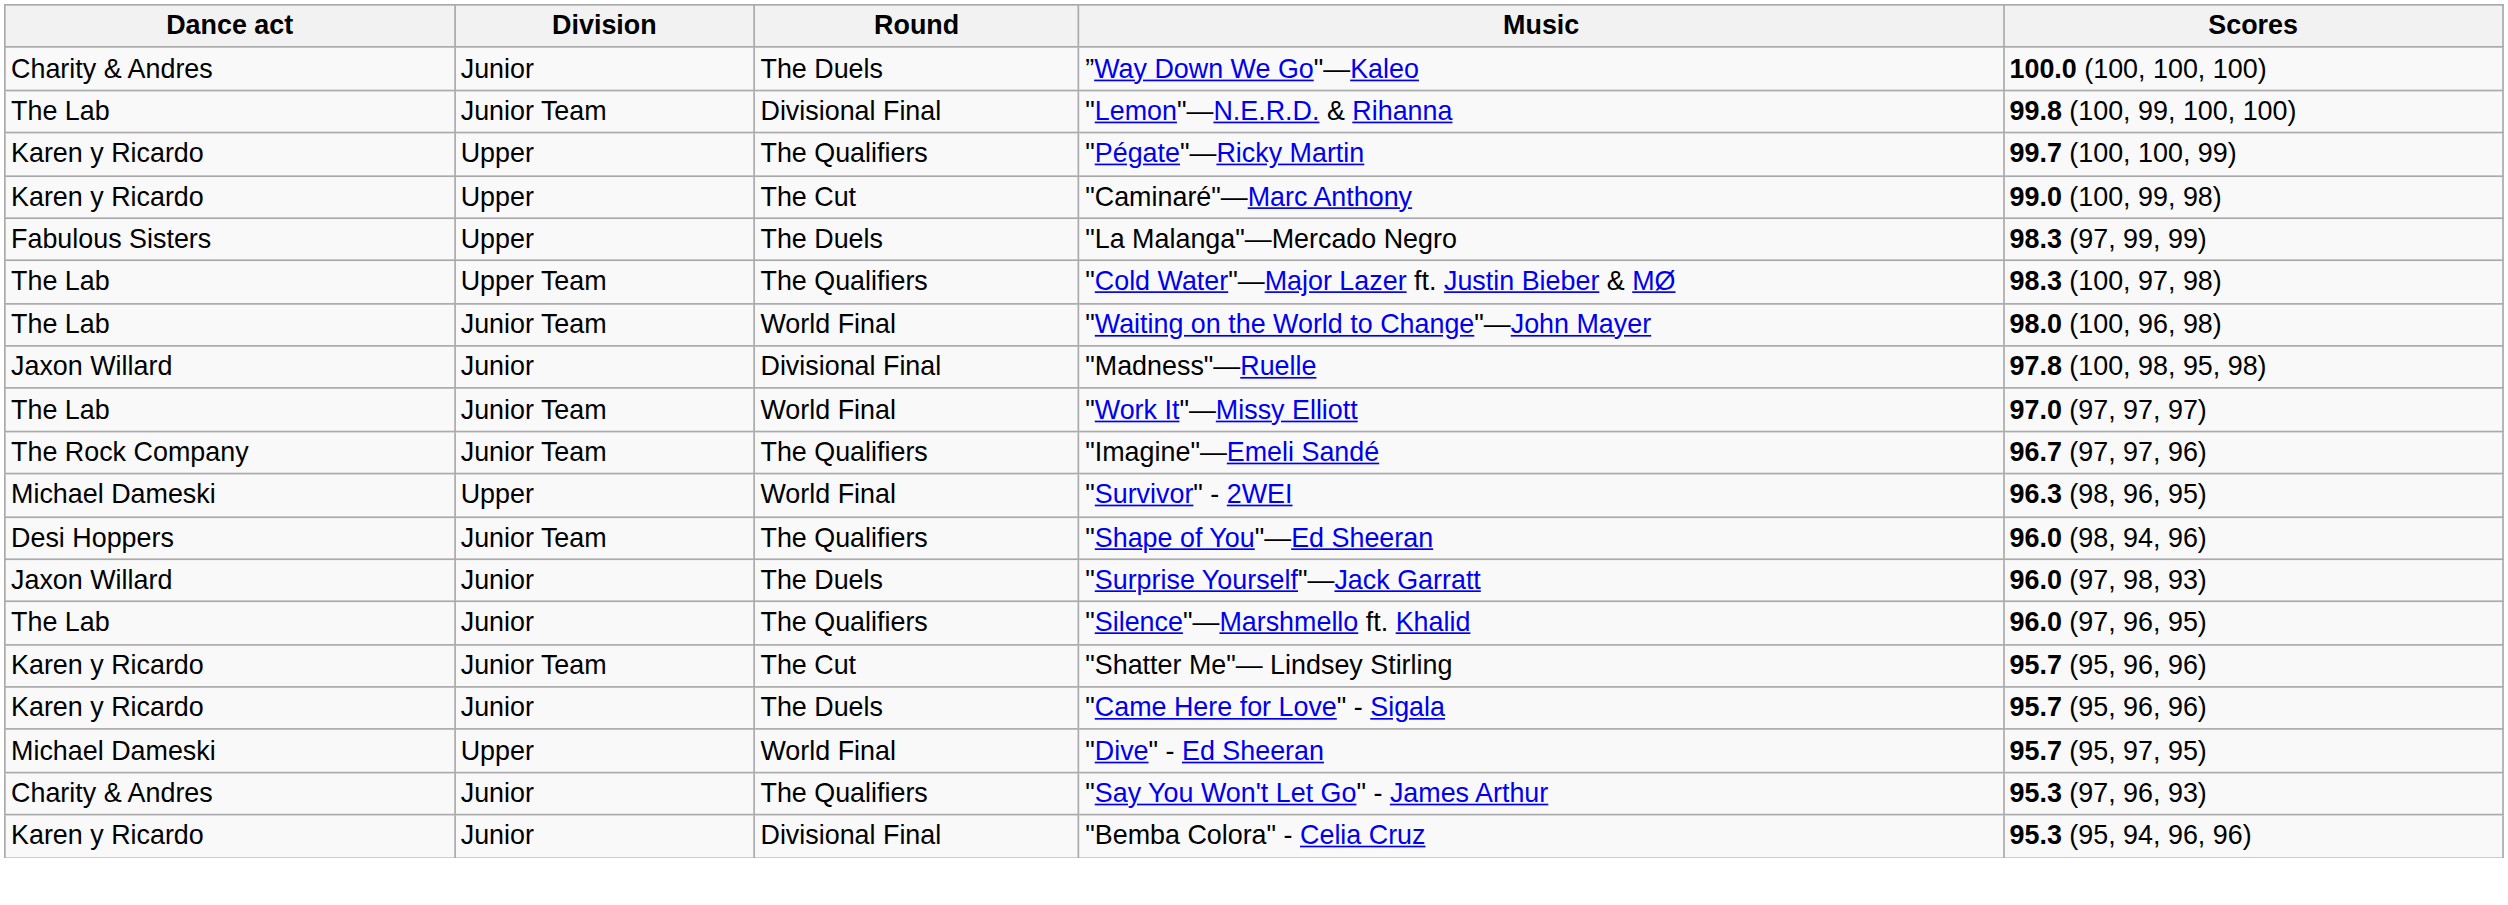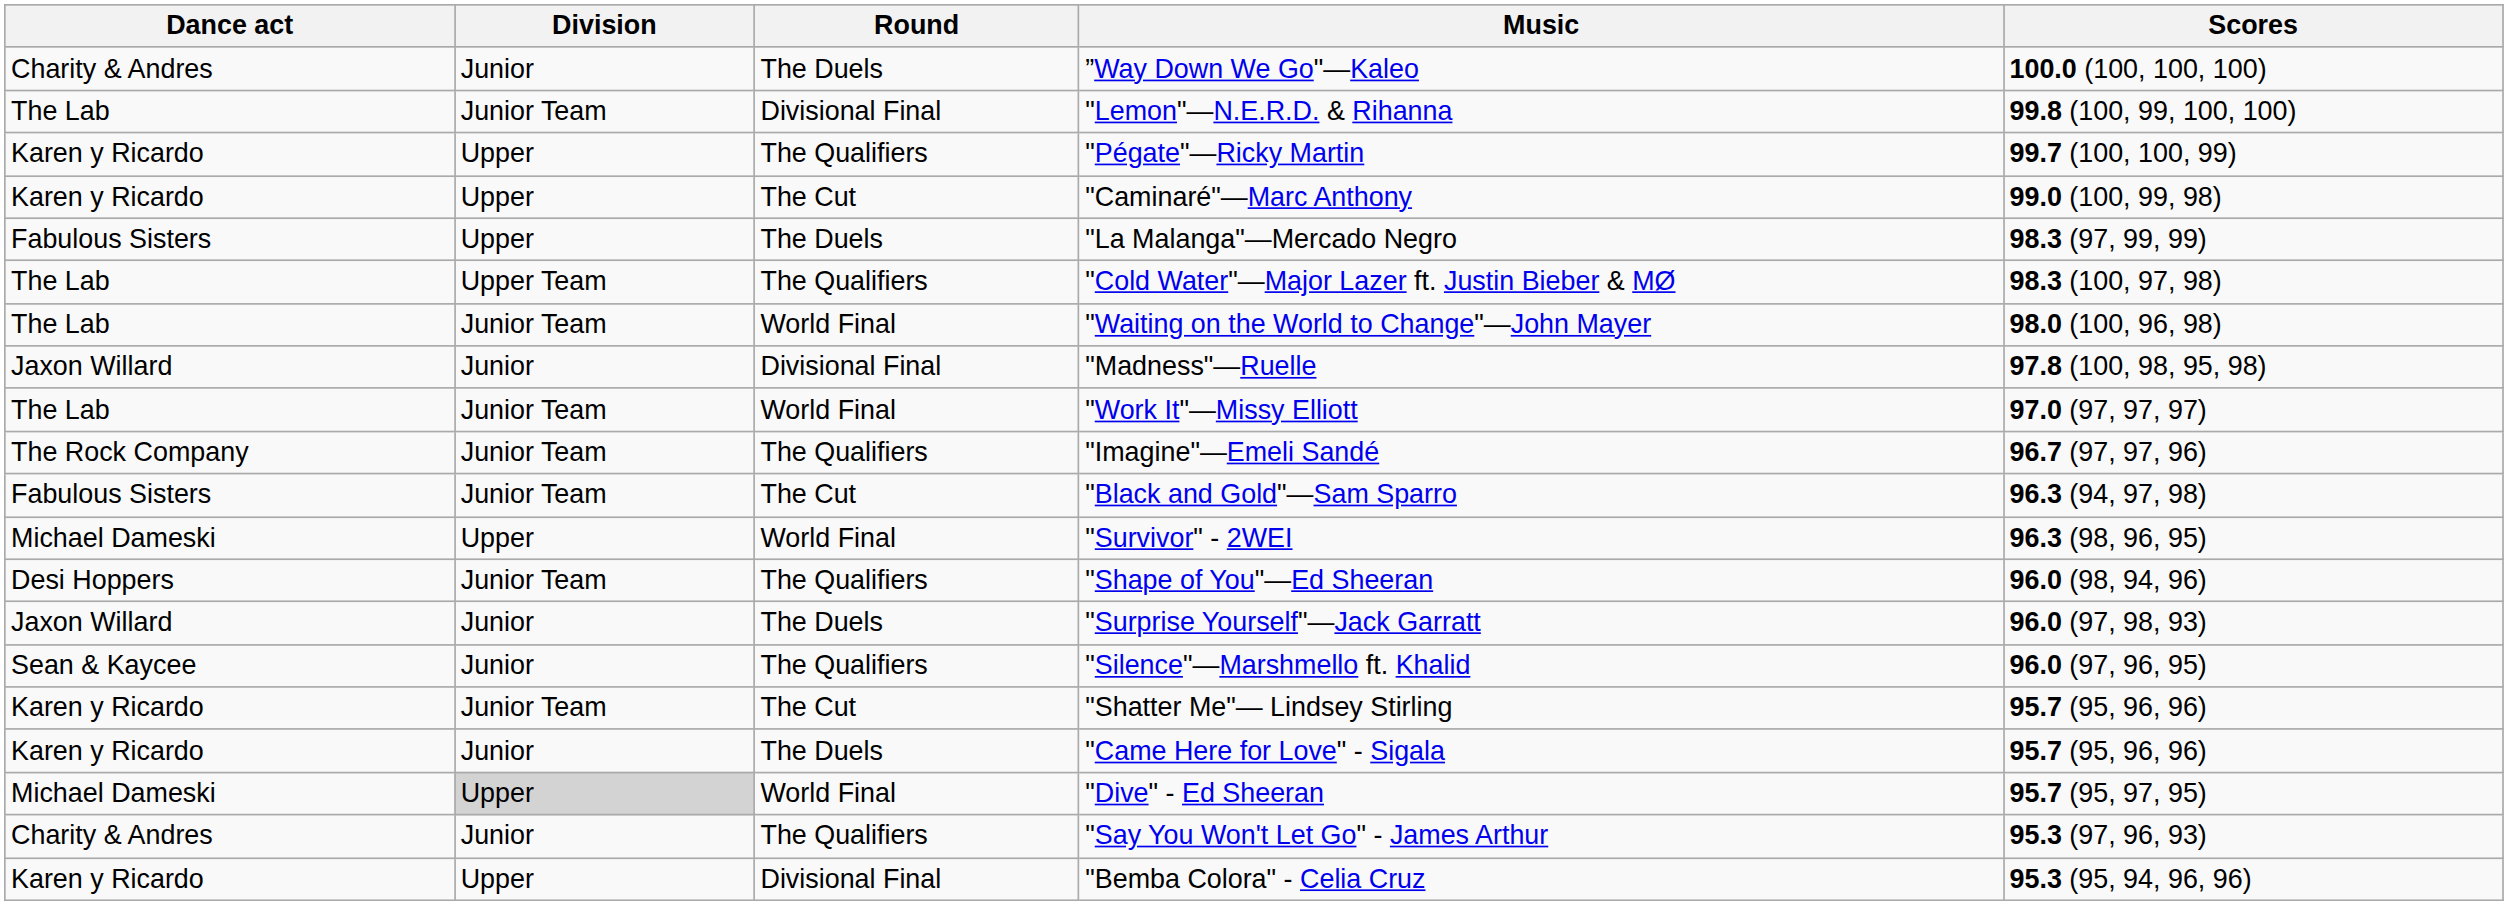+ row: Fabulous Sisters | Junior Team | The Cut | "Black and Gold"—Sam Sparro | 96.3 (94, 97, 98)
"Silence"—Marshmello ft. Khalid | Dance act: The Lab -> Sean & Kaycee
"Dive" - Ed Sheeran | Division: no background -> lightgrey background
"Bemba Colora" - Celia Cruz | Division: Junior -> Upper
